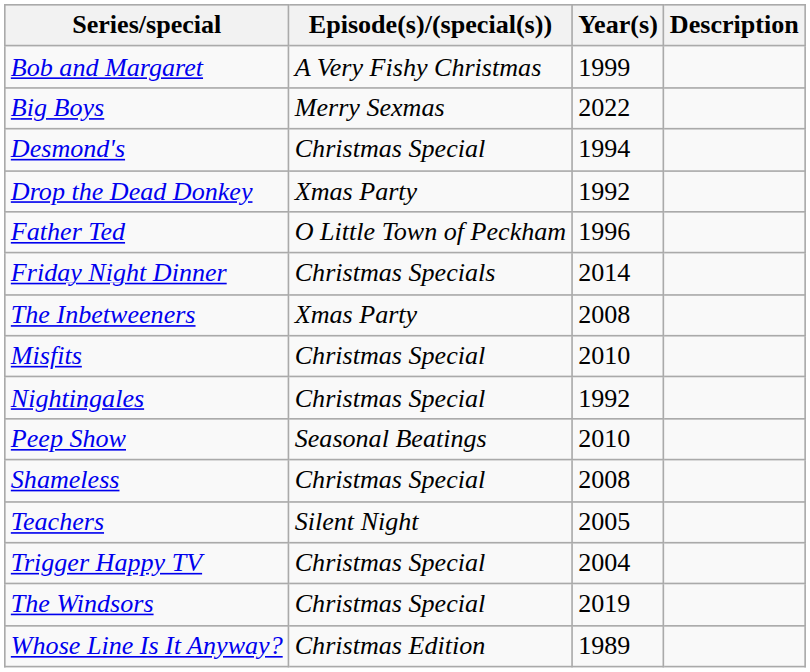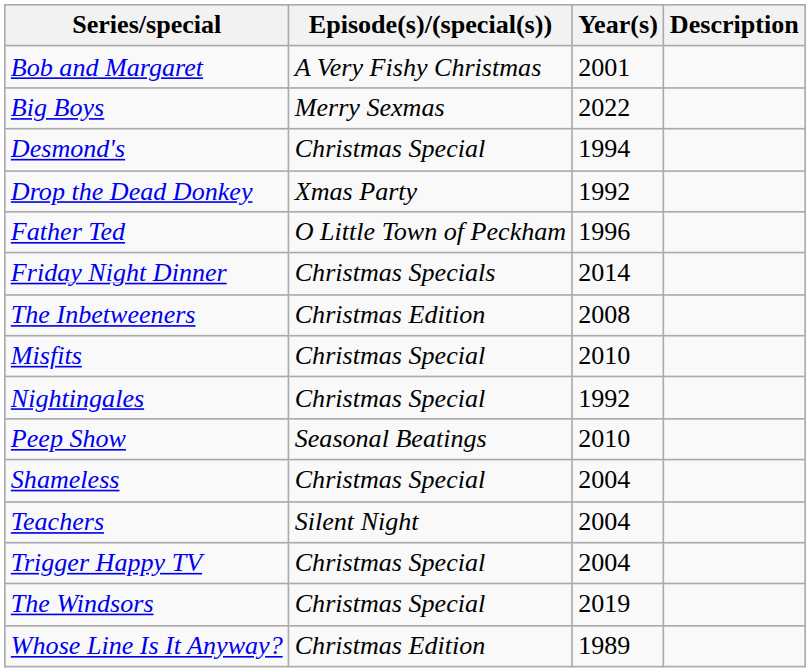Bob and Margaret | Year(s): 1999 -> 2001
The Inbetweeners | Episode(s)/(special(s)): Xmas Party -> Christmas Edition
Shameless | Year(s): 2008 -> 2004
Teachers | Year(s): 2005 -> 2004
